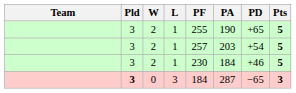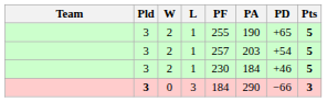0 | PA: 287 -> 290
0 | PD: −65 -> −66
